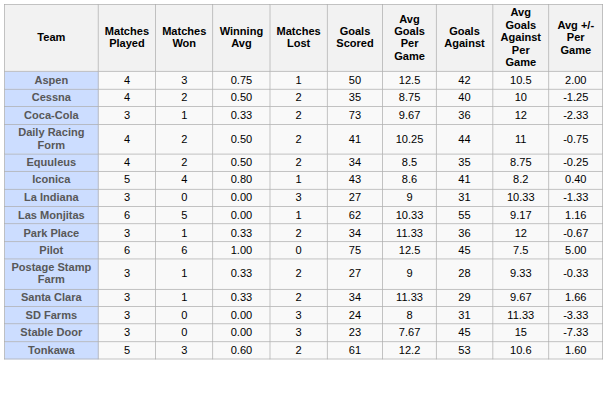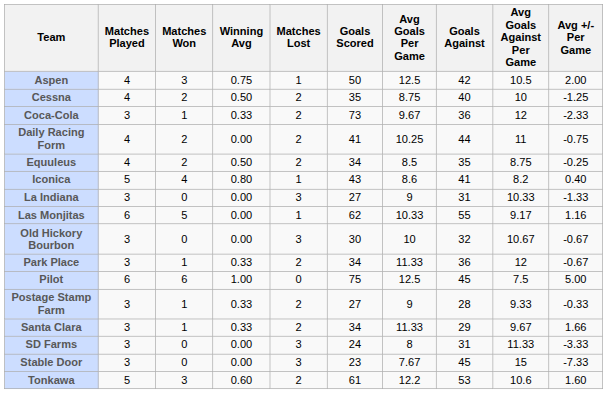Daily Racing Form | Winning Avg: 0.50 -> 0.00
+ row: Old Hickory Bourbon | 3 | 0 | 0.00 | 3 | 30 | 10 | 32 | 10.67 | -0.67
